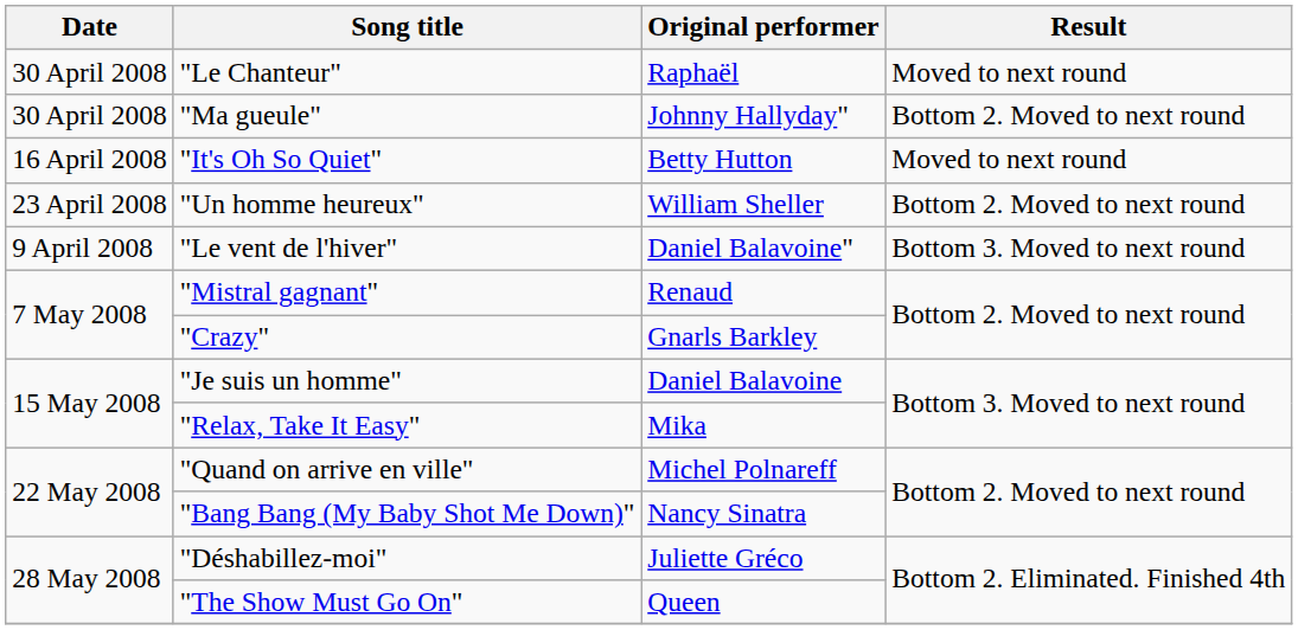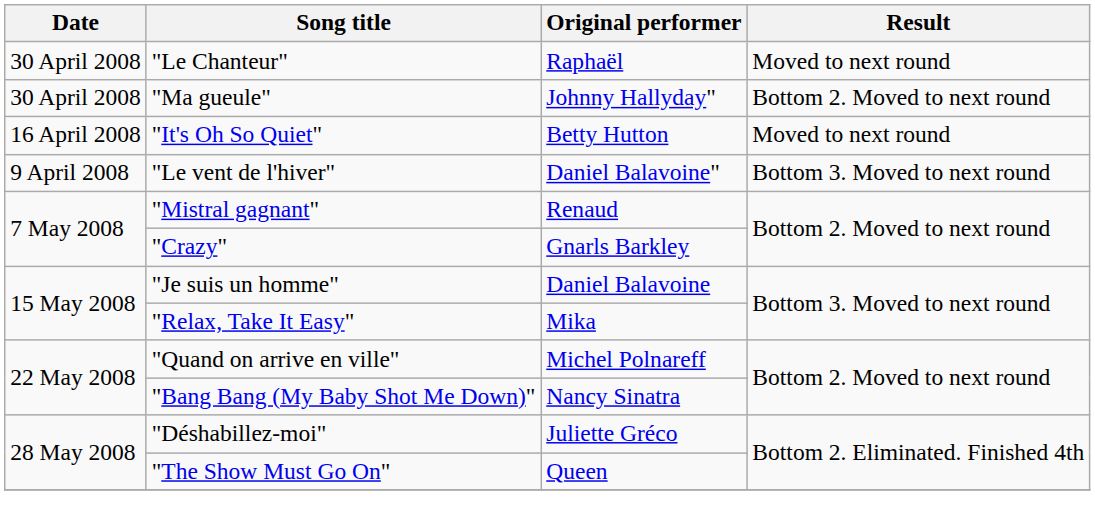- row: 23 April 2008 | "Un homme heureux" | William Sheller | Bottom 2. Moved to next round
